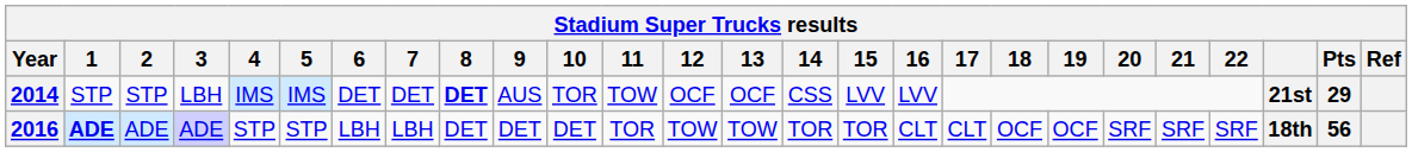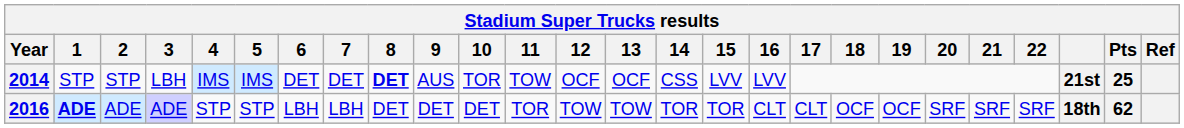2014 | Pts: 29 -> 25
2016 | Pts: 56 -> 62
